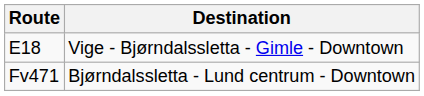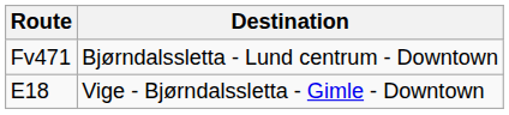rows swapped: E18 <-> Fv471
